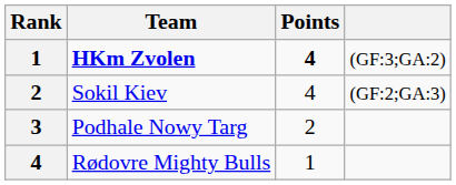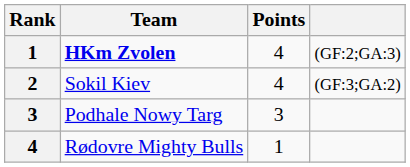HKm Zvolen | Points: bold -> normal
HKm Zvolen | column 4: (GF:3;GA:2) -> (GF:2;GA:3)
Sokil Kiev | column 4: (GF:2;GA:3) -> (GF:3;GA:2)
Podhale Nowy Targ | Points: 2 -> 3
